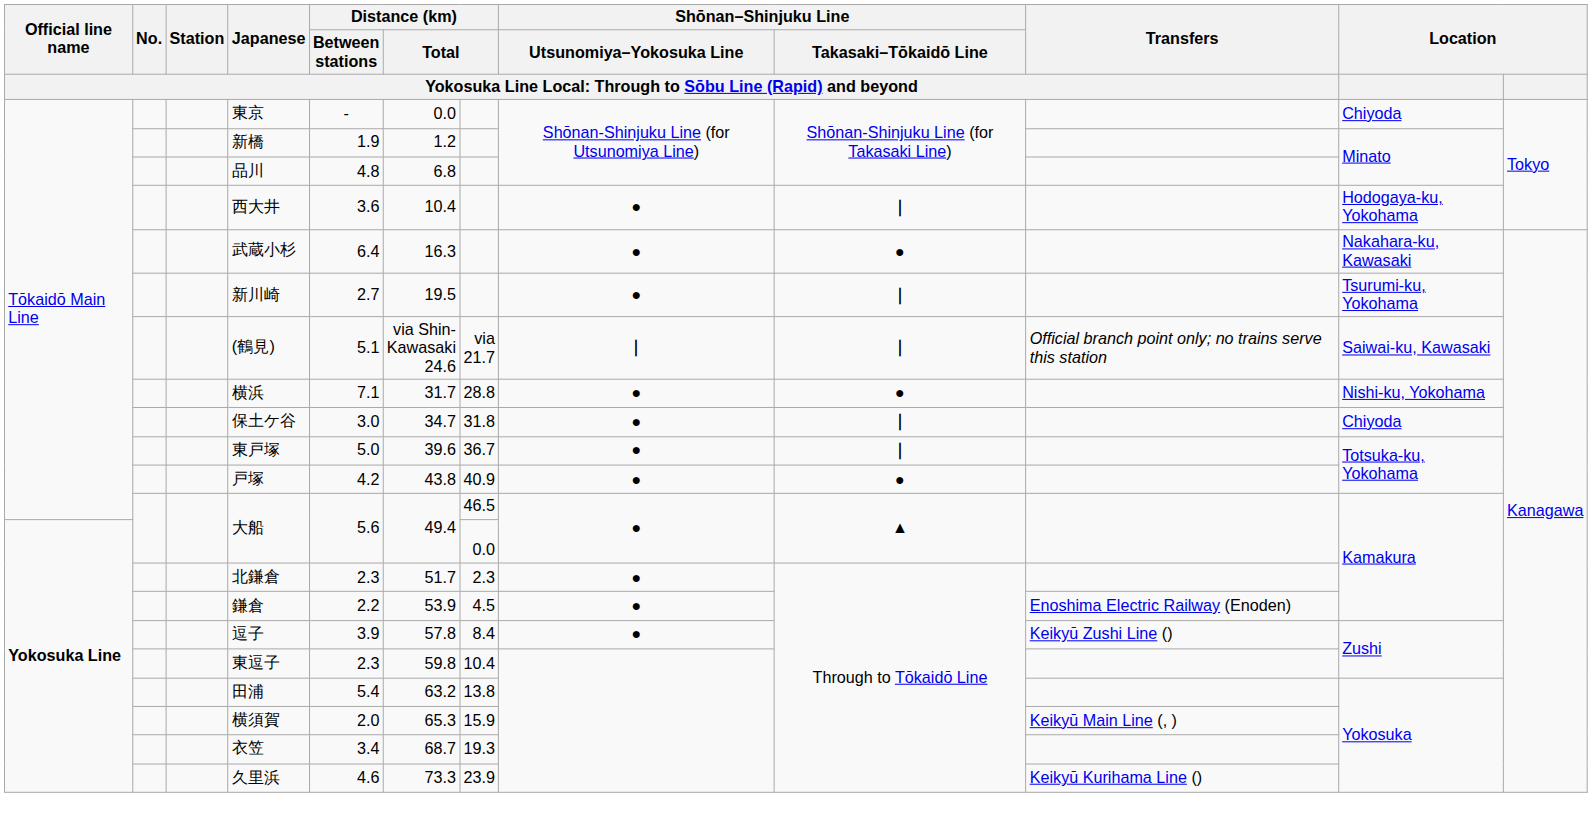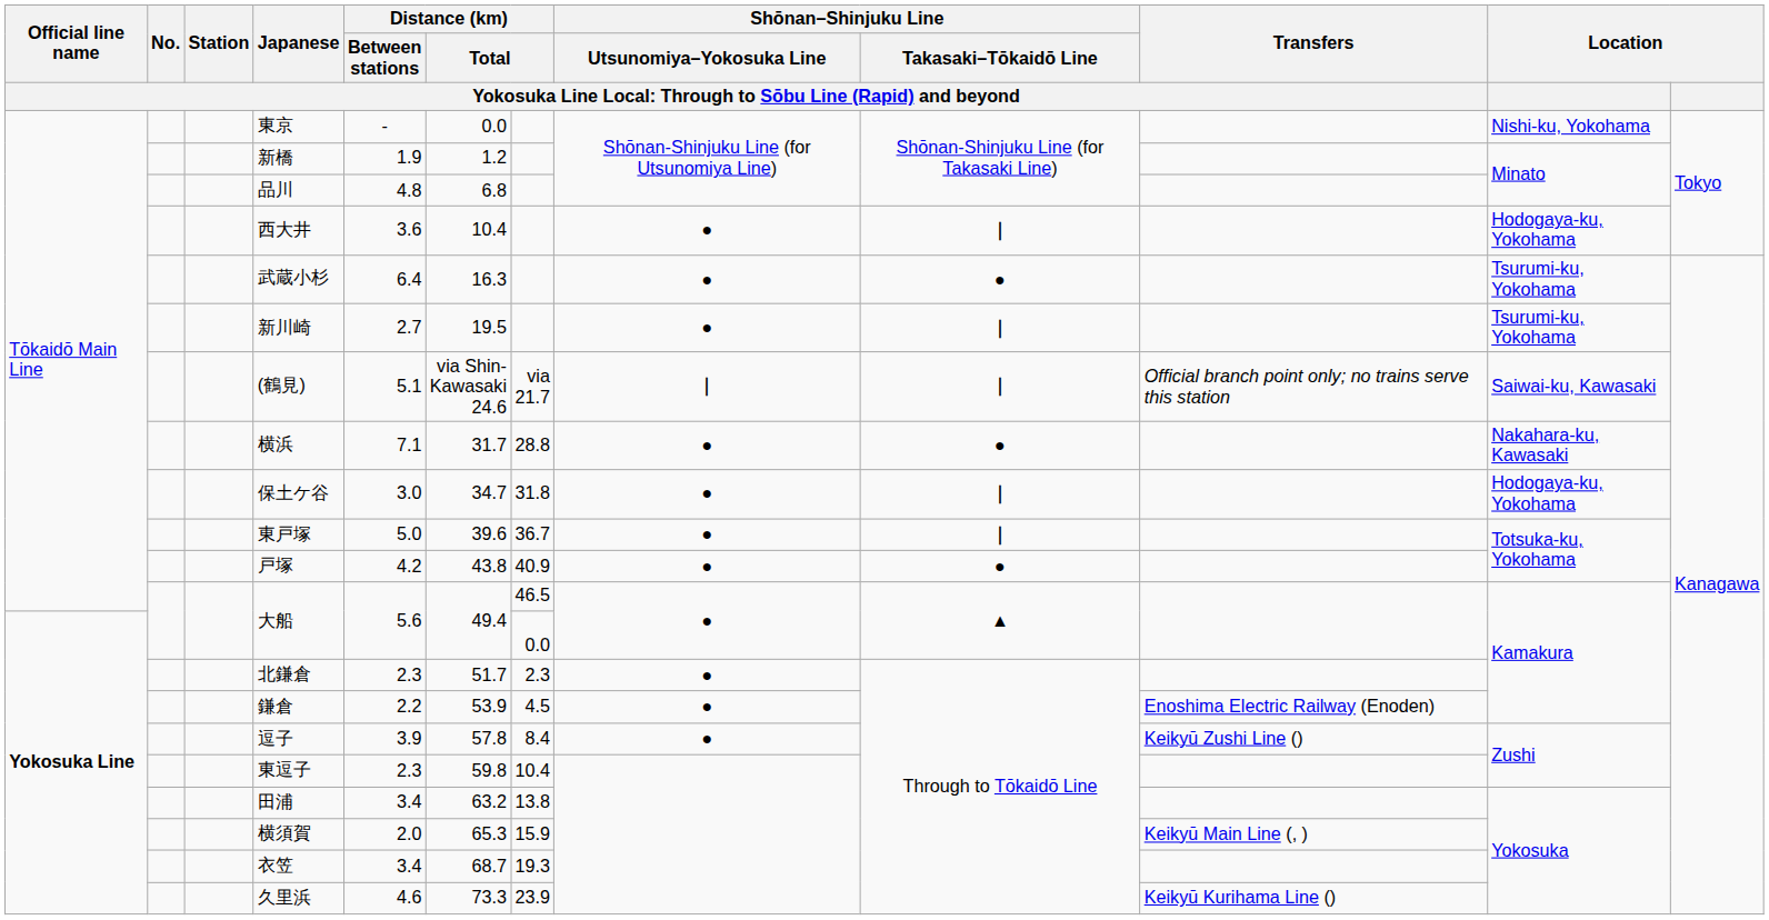東京 | column 11: Chiyoda -> Nishi-ku, Yokohama
武蔵小杉 | column 11: Nakahara-ku, Kawasaki -> Tsurumi-ku, Yokohama
横浜 | column 11: Nishi-ku, Yokohama -> Nakahara-ku, Kawasaki
保土ケ谷 | column 11: Chiyoda -> Hodogaya-ku, Yokohama
田浦 | column 5: 5.4 -> 3.4
